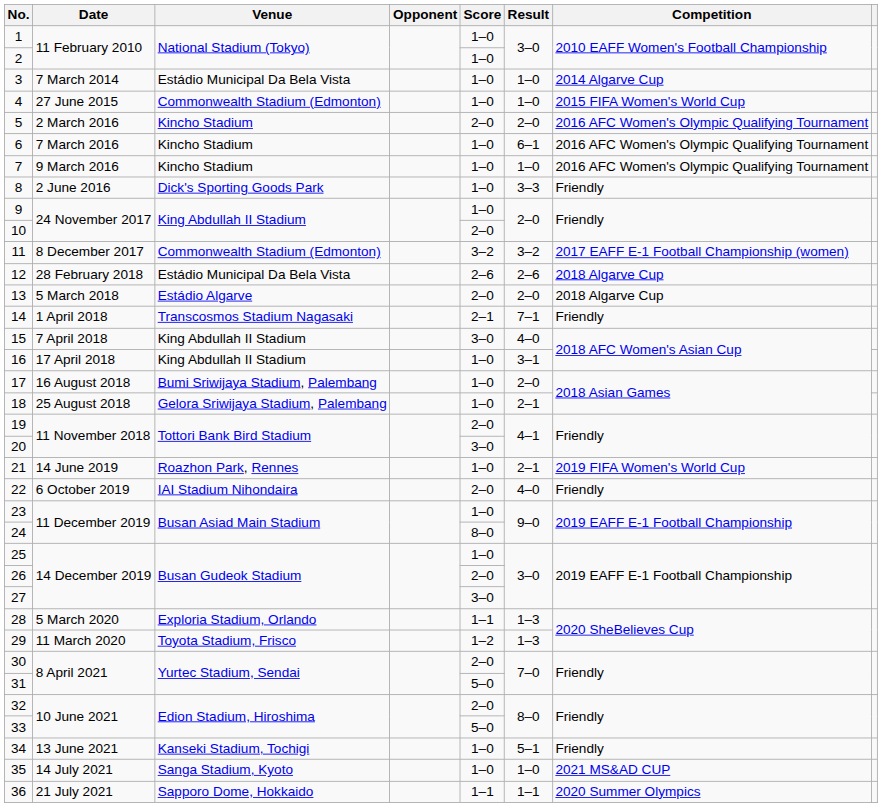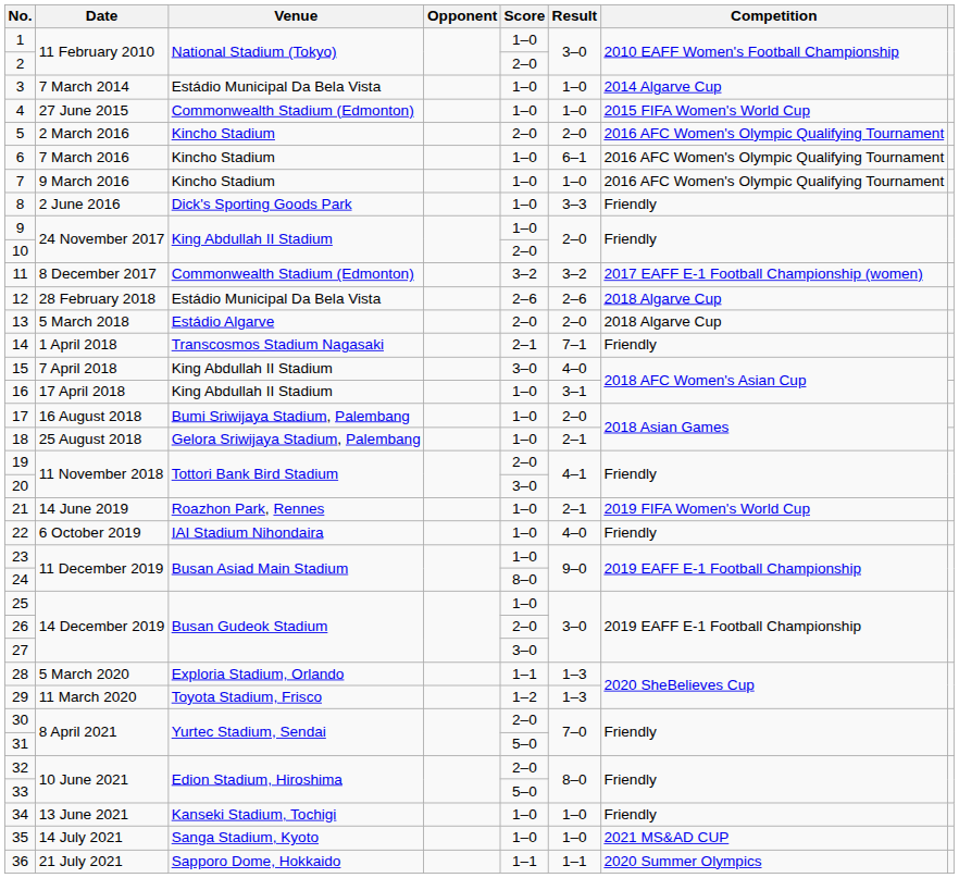2 | Score: 1–0 -> 2–0
22 | Score: 2–0 -> 1–0
34 | Result: 5–1 -> 1–0
